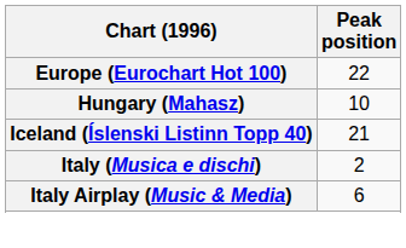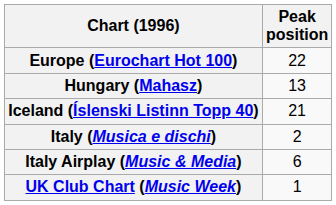Hungary (Mahasz) | Peak position: 10 -> 13
+ row: UK Club Chart (Music Week) | 1
